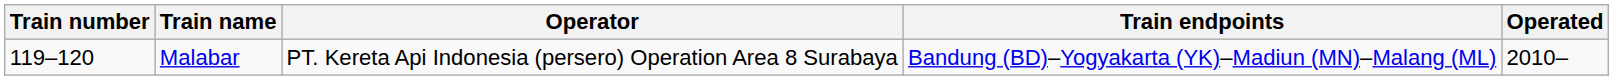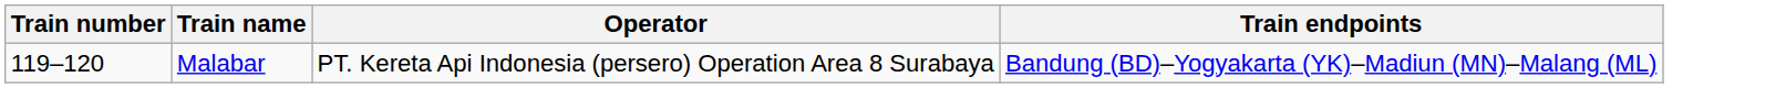- column: Operated | 2010–
